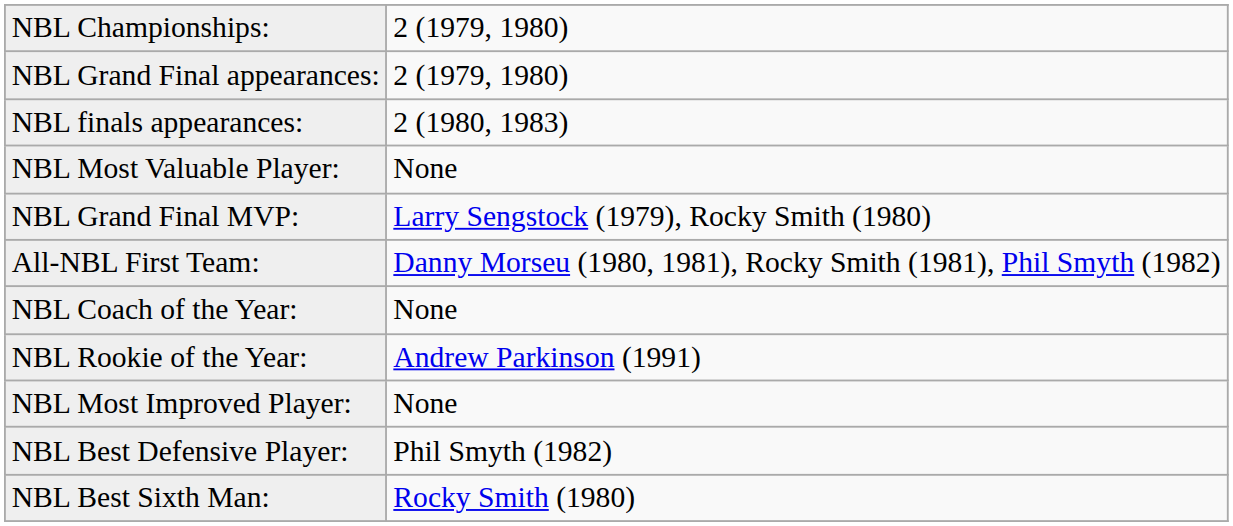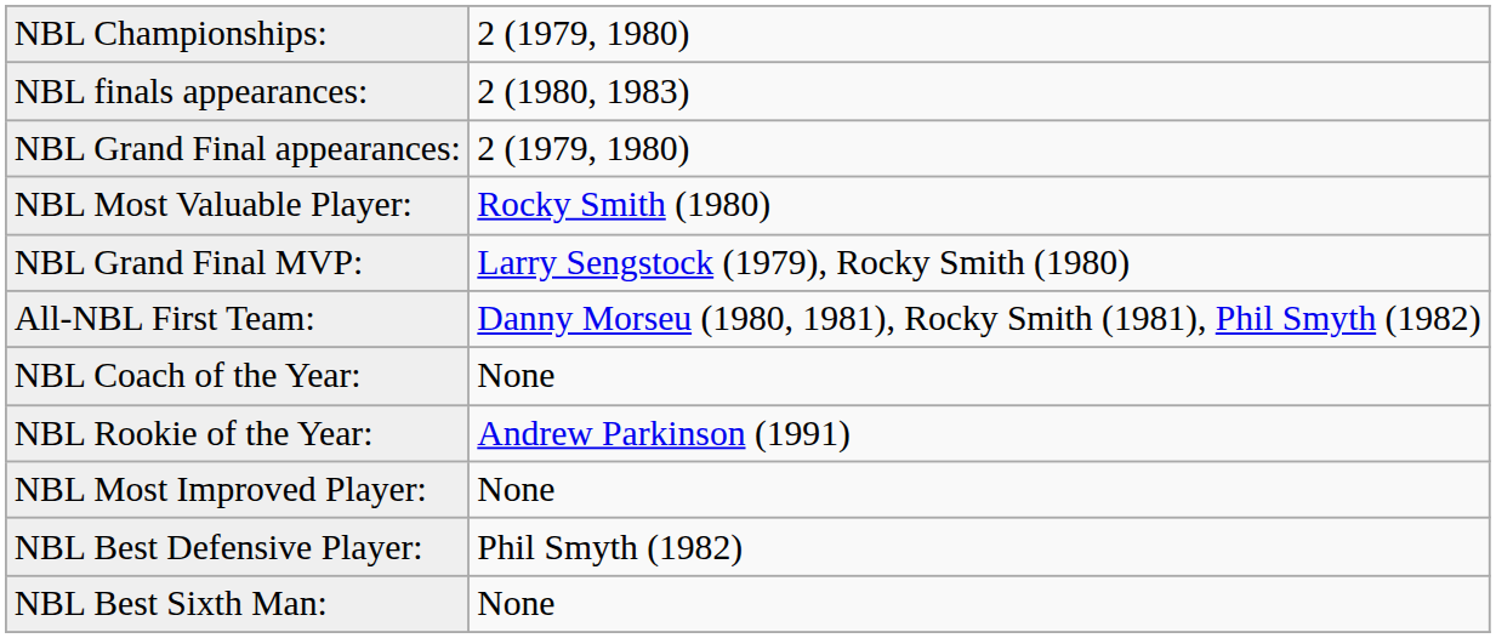rows swapped: NBL finals appearances: <-> NBL Grand Final appearances:
NBL Most Valuable Player: | column 2: None -> Rocky Smith (1980)
NBL Best Sixth Man: | column 2: Rocky Smith (1980) -> None
